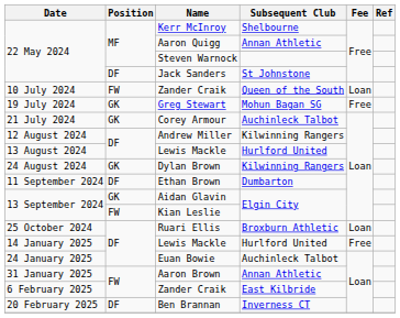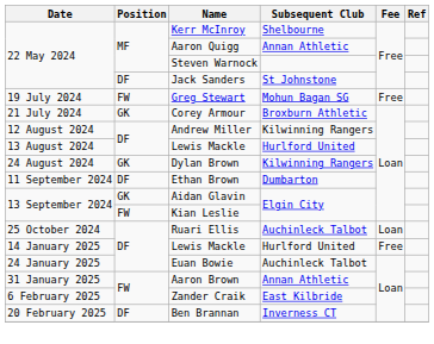- row: 10 July 2024 | FW | Zander Craik | Queen of the South | Loan
Greg Stewart | Position: GK -> FW
Corey Armour | Subsequent Club: Auchinleck Talbot -> Broxburn Athletic
Ruari Ellis | Subsequent Club: Broxburn Athletic -> Auchinleck Talbot
